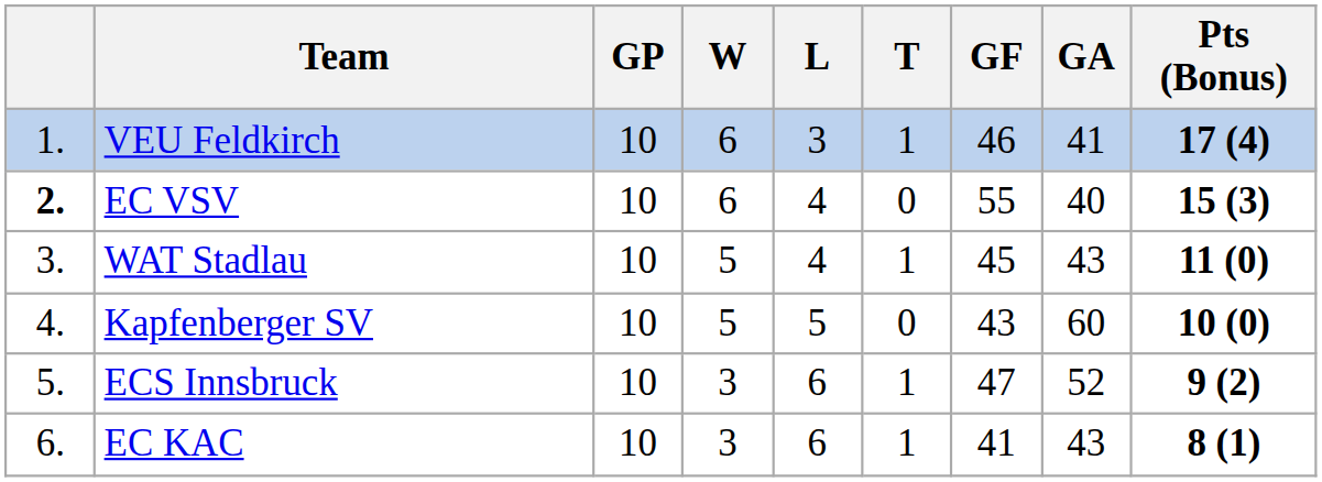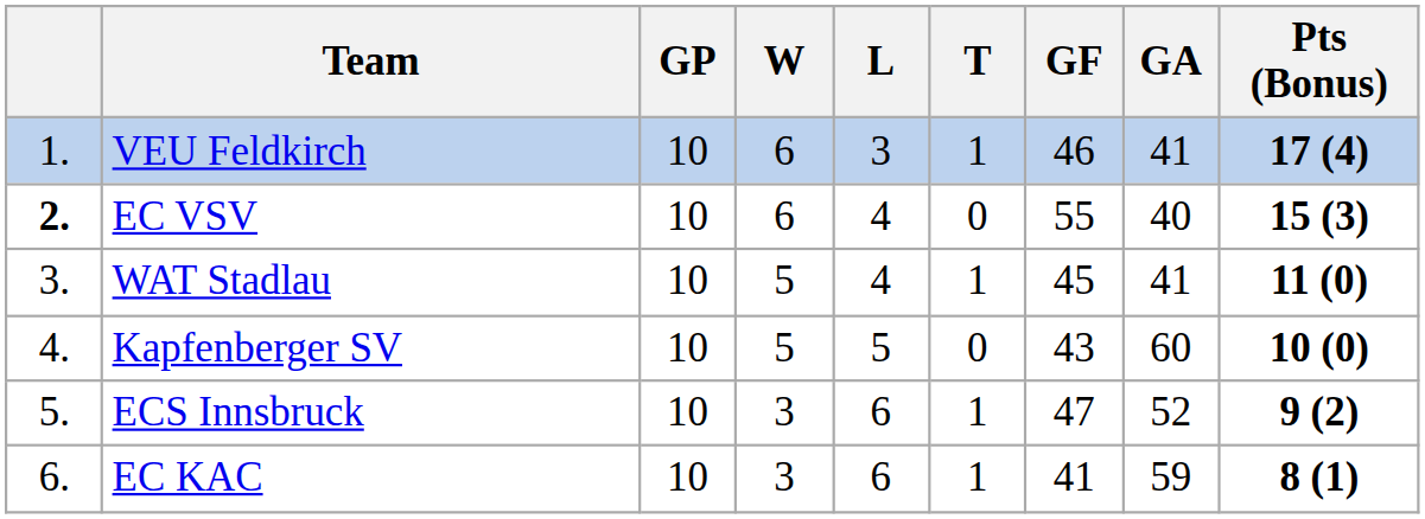WAT Stadlau | GA: 43 -> 41
EC KAC | GA: 43 -> 59
